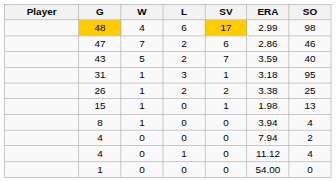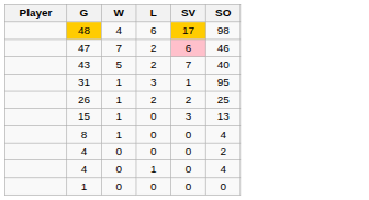- column: ERA | 2.99 | 2.86 | 3.59 | 3.18 | 3.38 | 1.98 | 3.94 | 7.94 | 11.12 | 54.00
47 | SV: no background -> pink background
15 | SV: 1 -> 3
